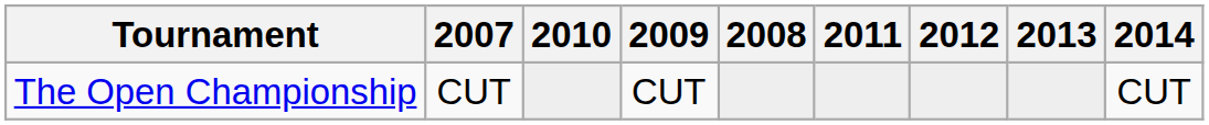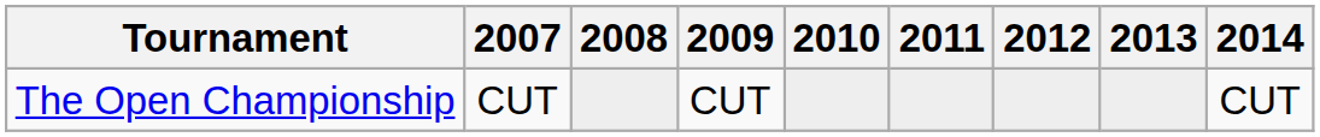columns swapped: 2008 <-> 2010
